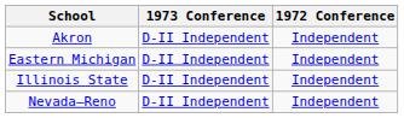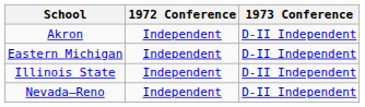columns swapped: 1972 Conference <-> 1973 Conference
